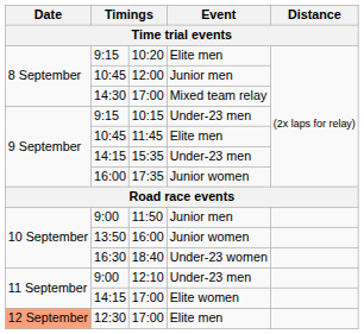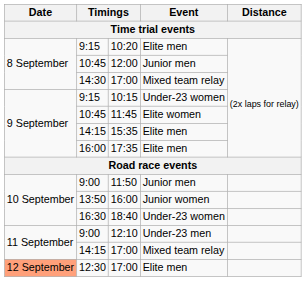10:15 | Event: Under-23 men -> Under-23 women
11:45 | Event: Elite men -> Elite women
15:35 | Event: Under-23 men -> Elite men
17:35 | Event: Junior women -> Elite men
14:15 / 17:00 | Event: Elite women -> Mixed team relay
